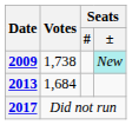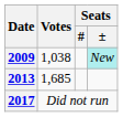2009 | Votes: 1,738 -> 1,038
2013 | Votes: 1,684 -> 1,685
